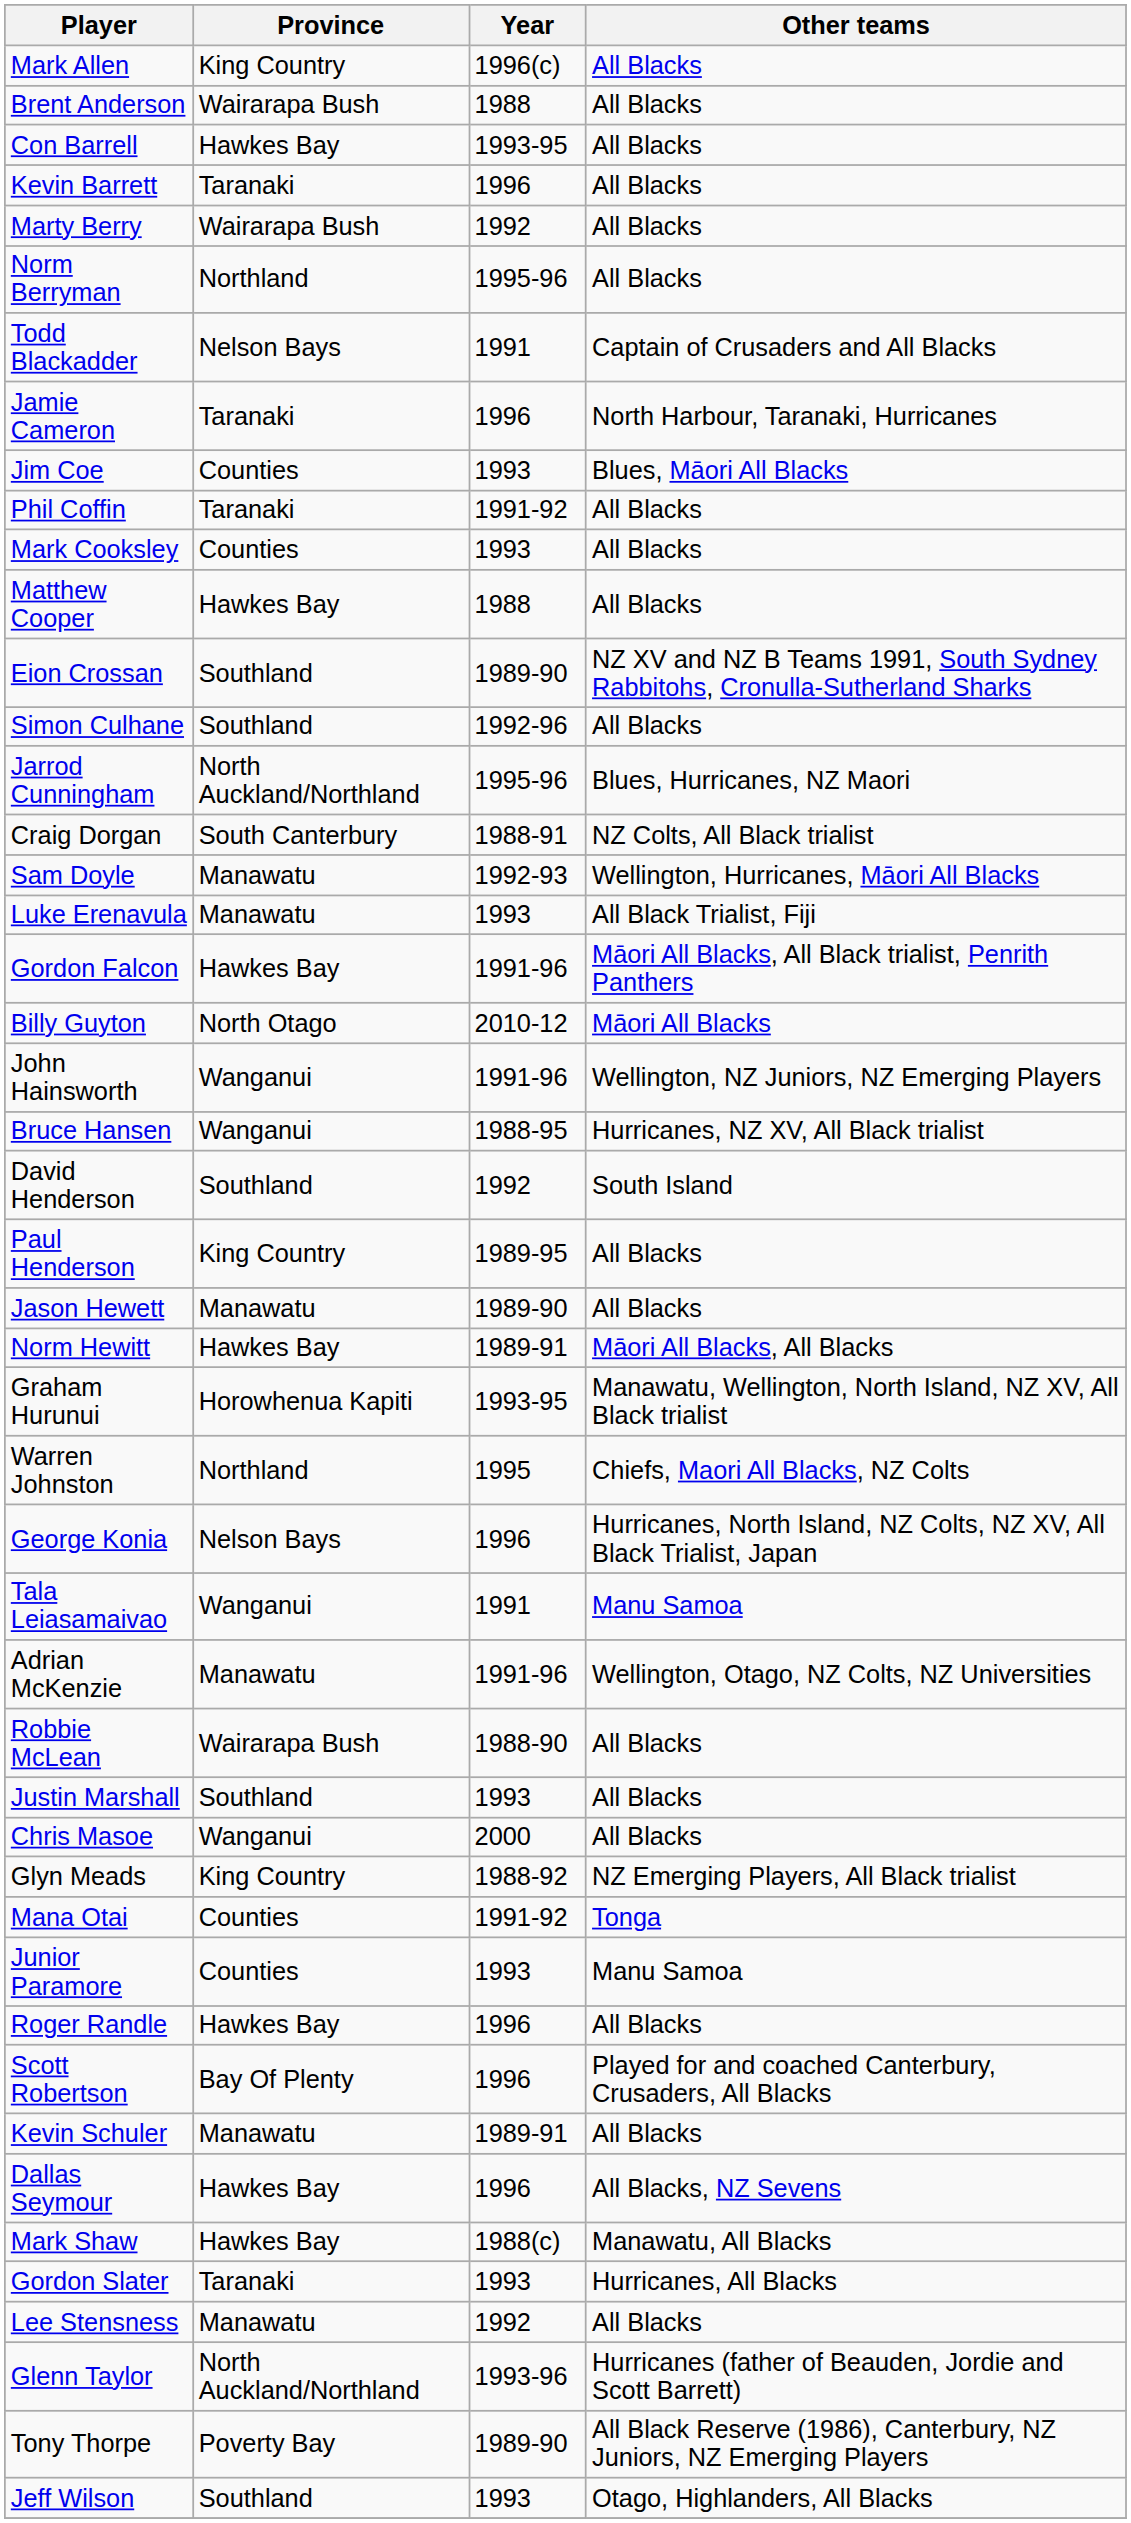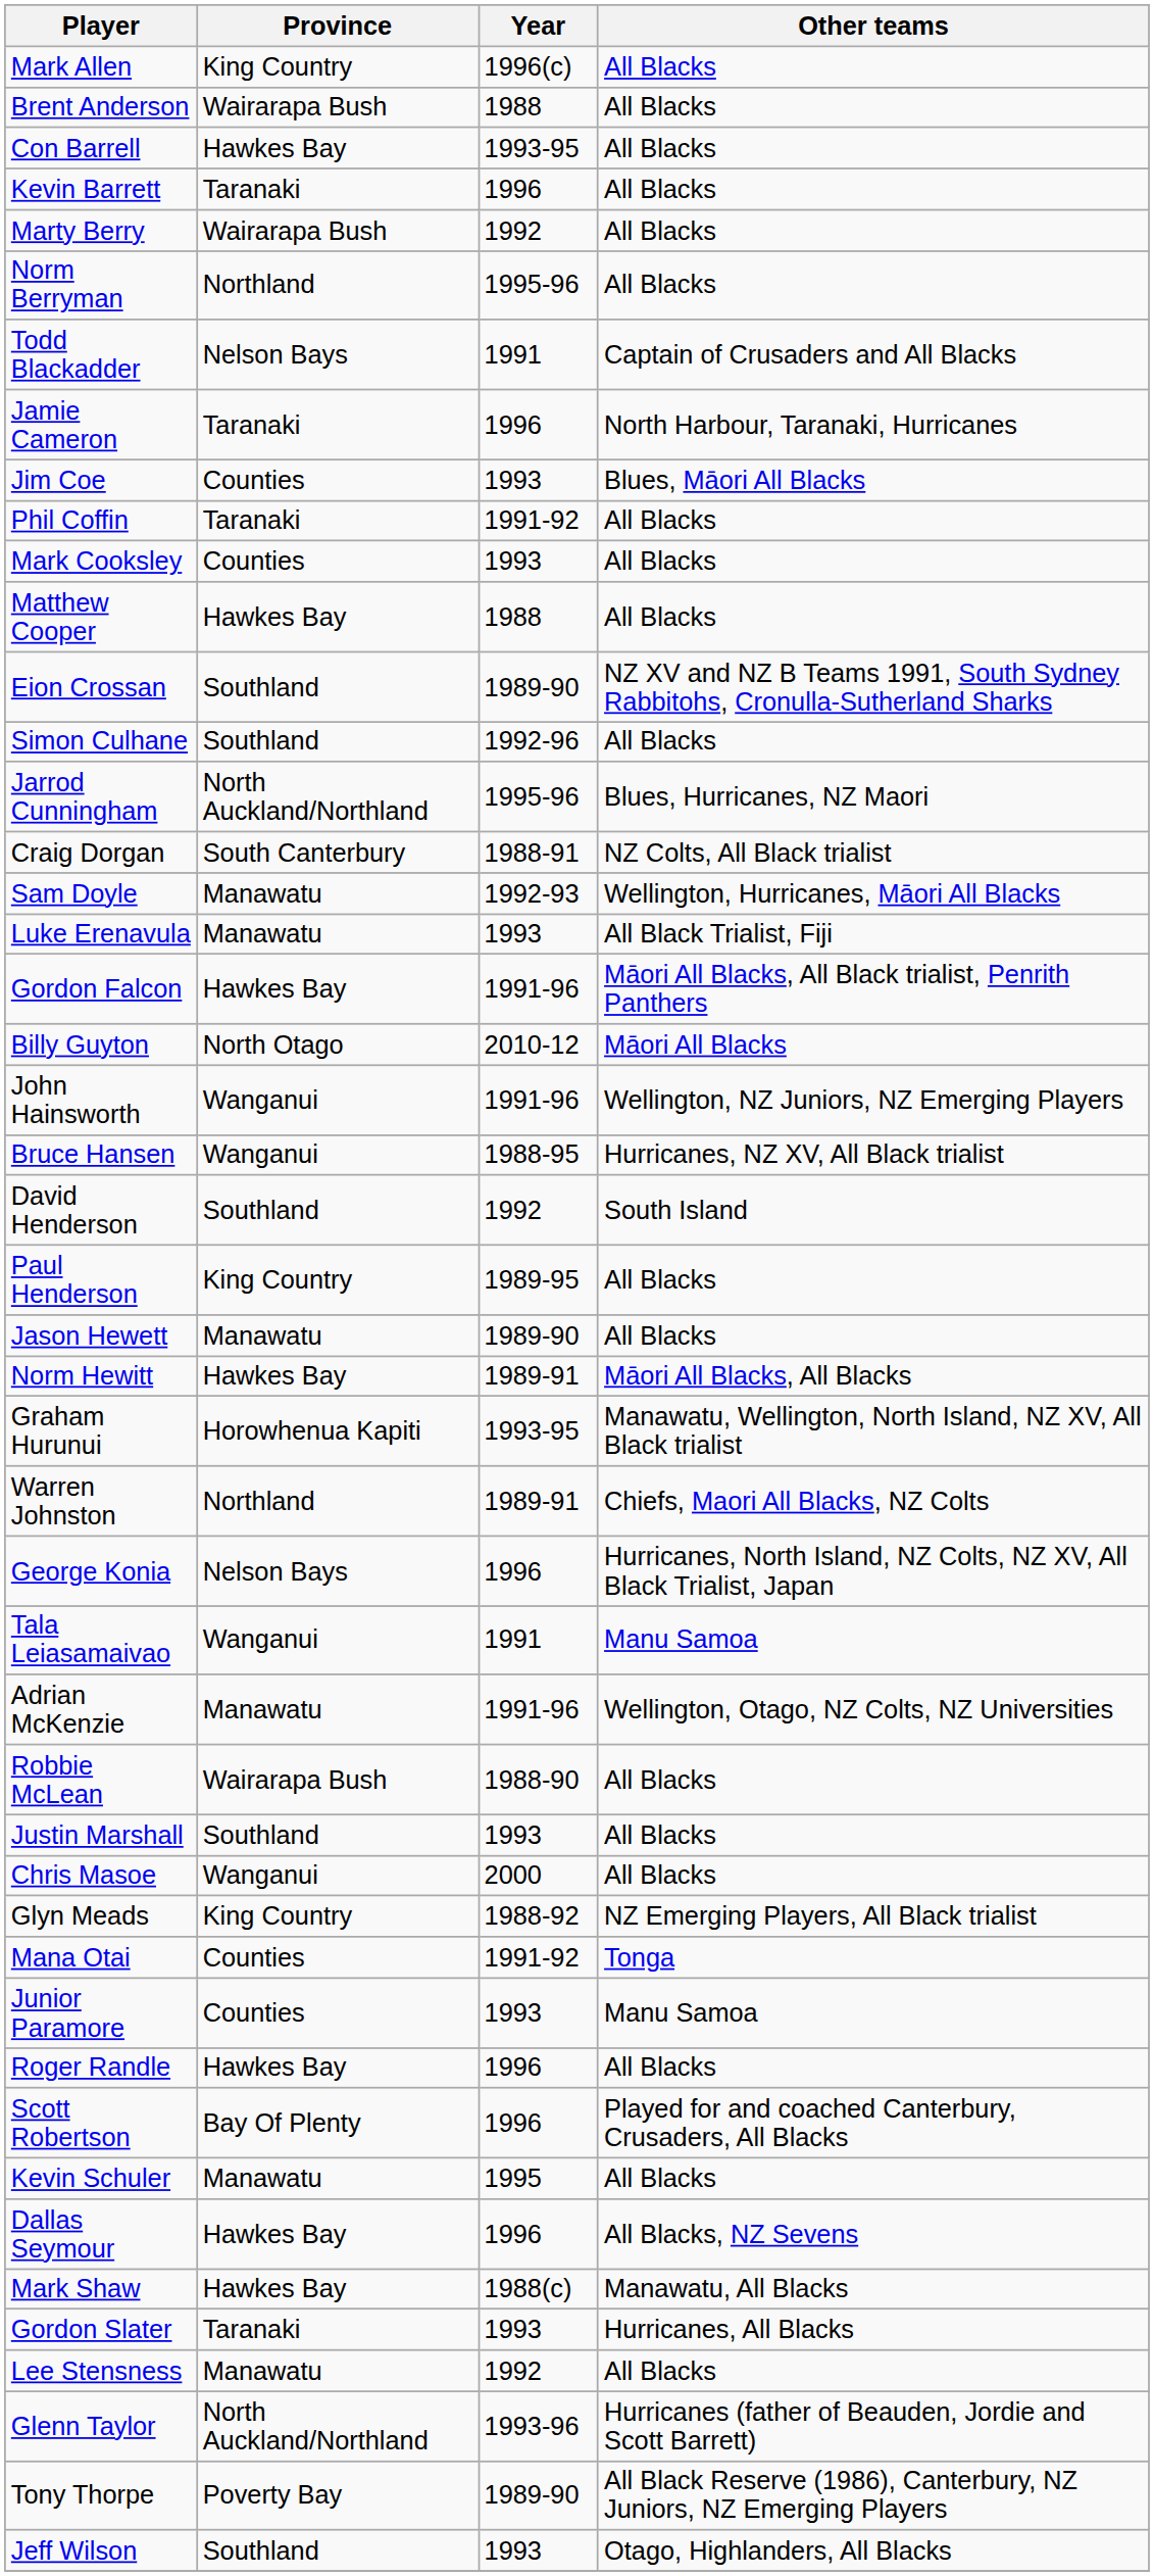Warren Johnston | Year: 1995 -> 1989-91
Kevin Schuler | Year: 1989-91 -> 1995
